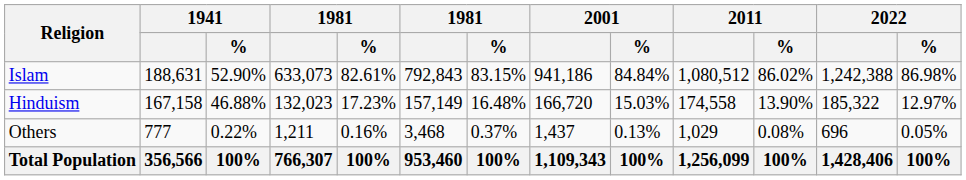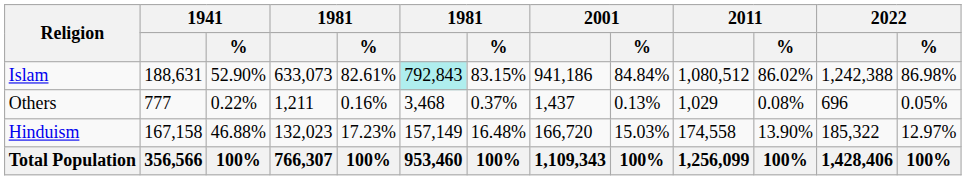Islam | column 6: no background -> paleturquoise background
rows swapped: Hinduism <-> Others
